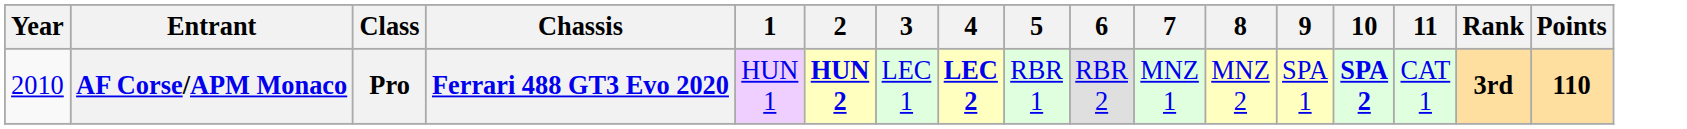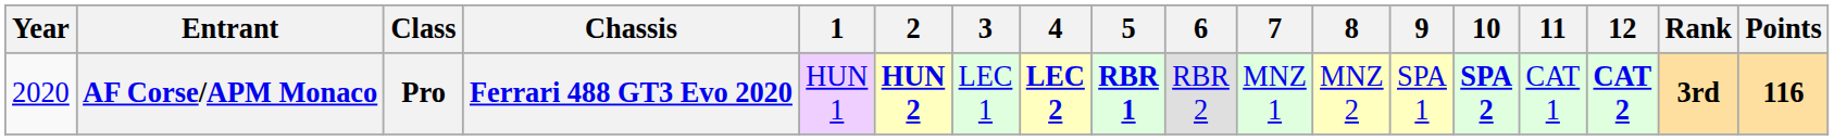+ column: 12 | CAT 2
AF Corse/APM Monaco | Year: 2010 -> 2020
AF Corse/APM Monaco | 5: normal -> bold
AF Corse/APM Monaco | Points: 110 -> 116
